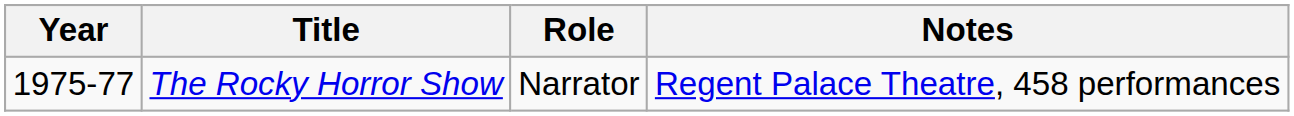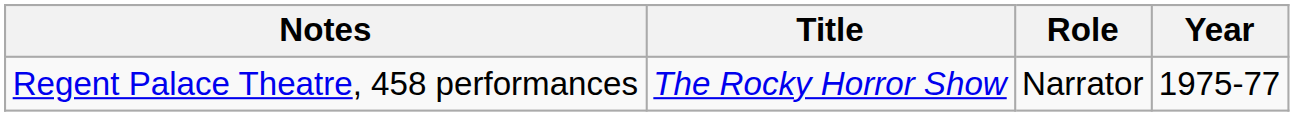columns swapped: Year <-> Notes
